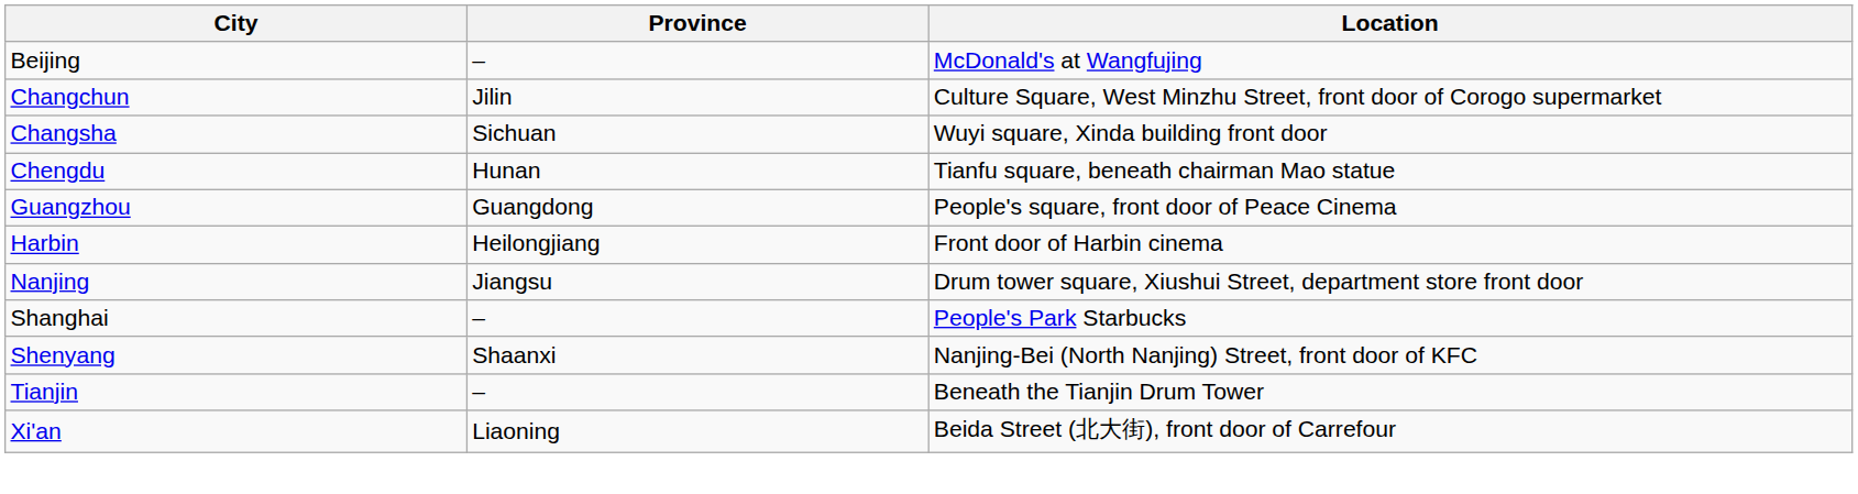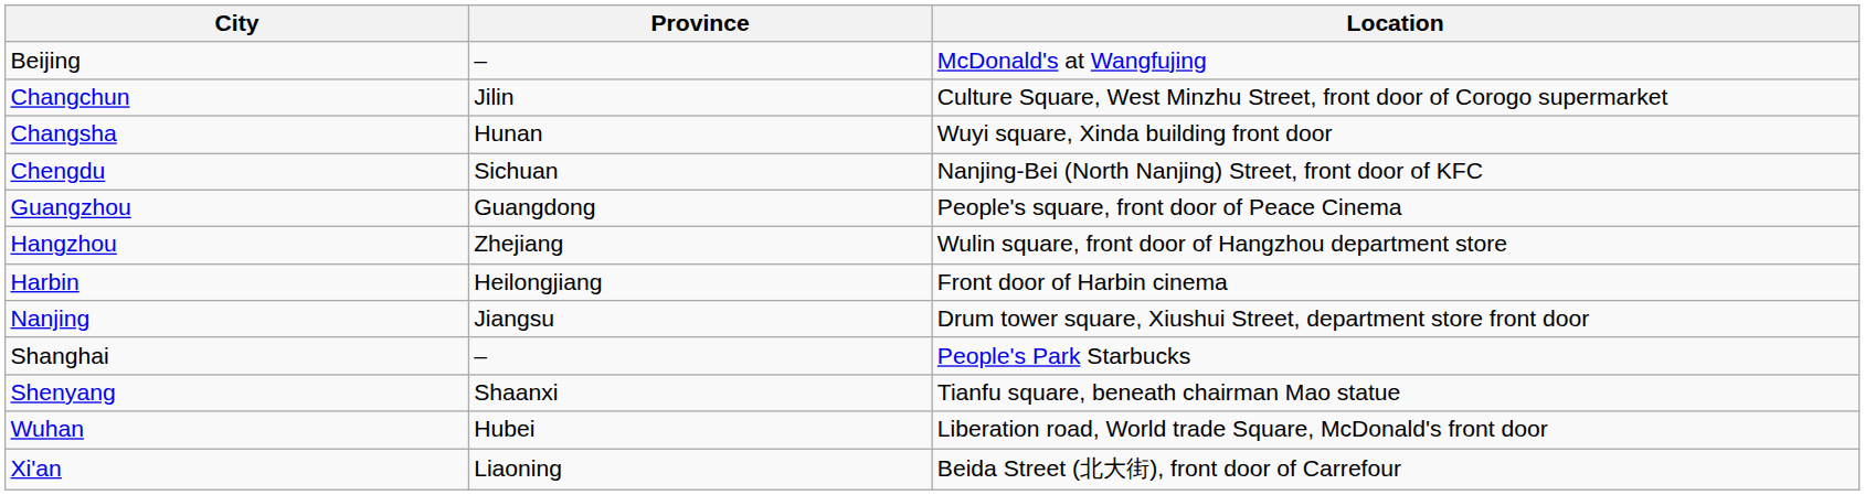Changsha | Province: Sichuan -> Hunan
Chengdu | Province: Hunan -> Sichuan
Chengdu | Location: Tianfu square, beneath chairman Mao statue -> Nanjing-Bei (North Nanjing) Street, front door of KFC
+ row: Hangzhou | Zhejiang | Wulin square, front door of Hangzhou department store
Shenyang | Location: Nanjing-Bei (North Nanjing) Street, front door of KFC -> Tianfu square, beneath chairman Mao statue
- row: Tianjin | – | Beneath the Tianjin Drum Tower
+ row: Wuhan | Hubei | Liberation road, World trade Square, McDonald's front door
